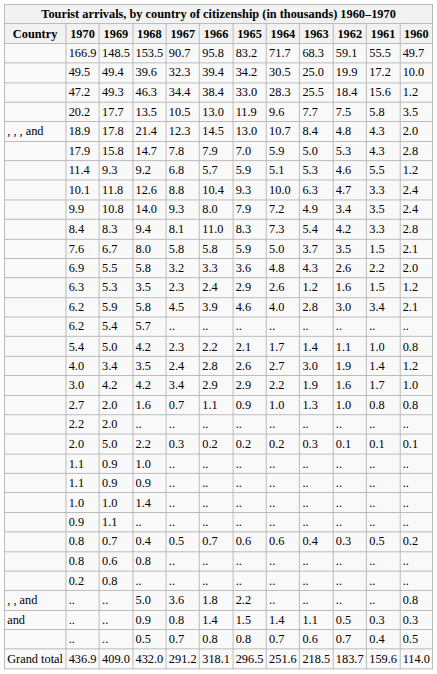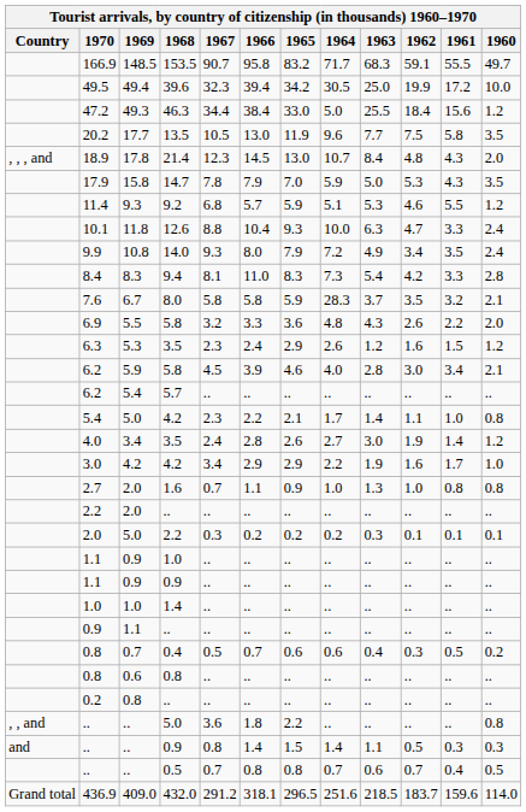47.2 | 1964: 28.3 -> 5.0
17.9 | 1960: 2.8 -> 3.5
7.6 | 1964: 5.0 -> 28.3
7.6 | 1961: 1.5 -> 3.2
